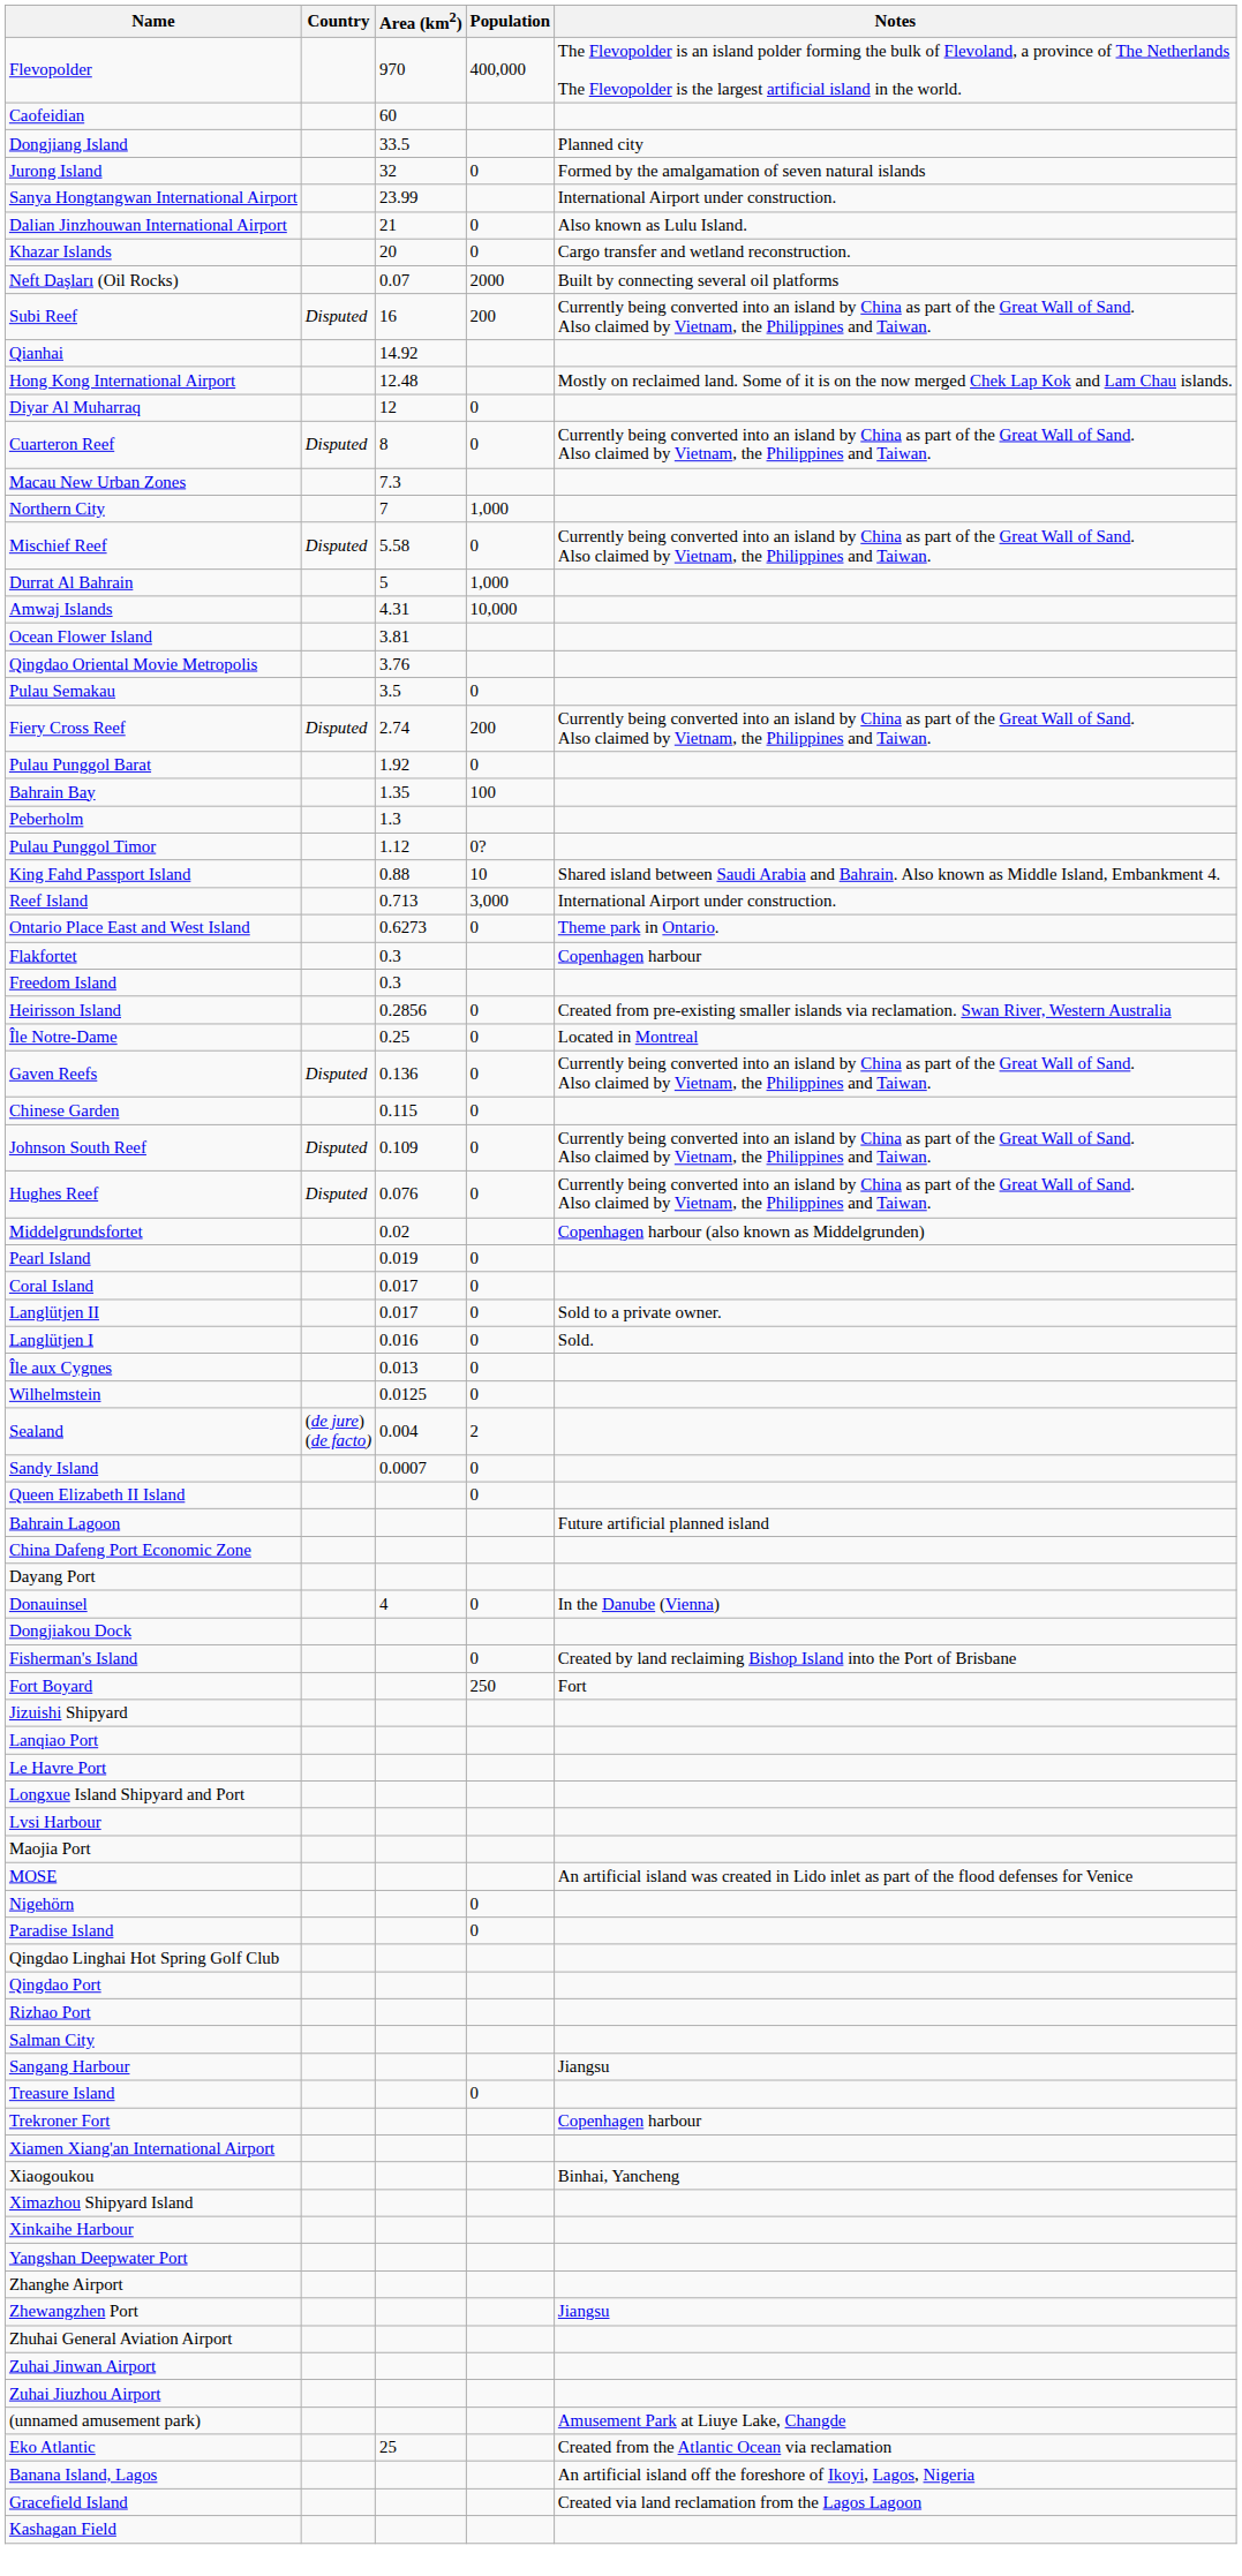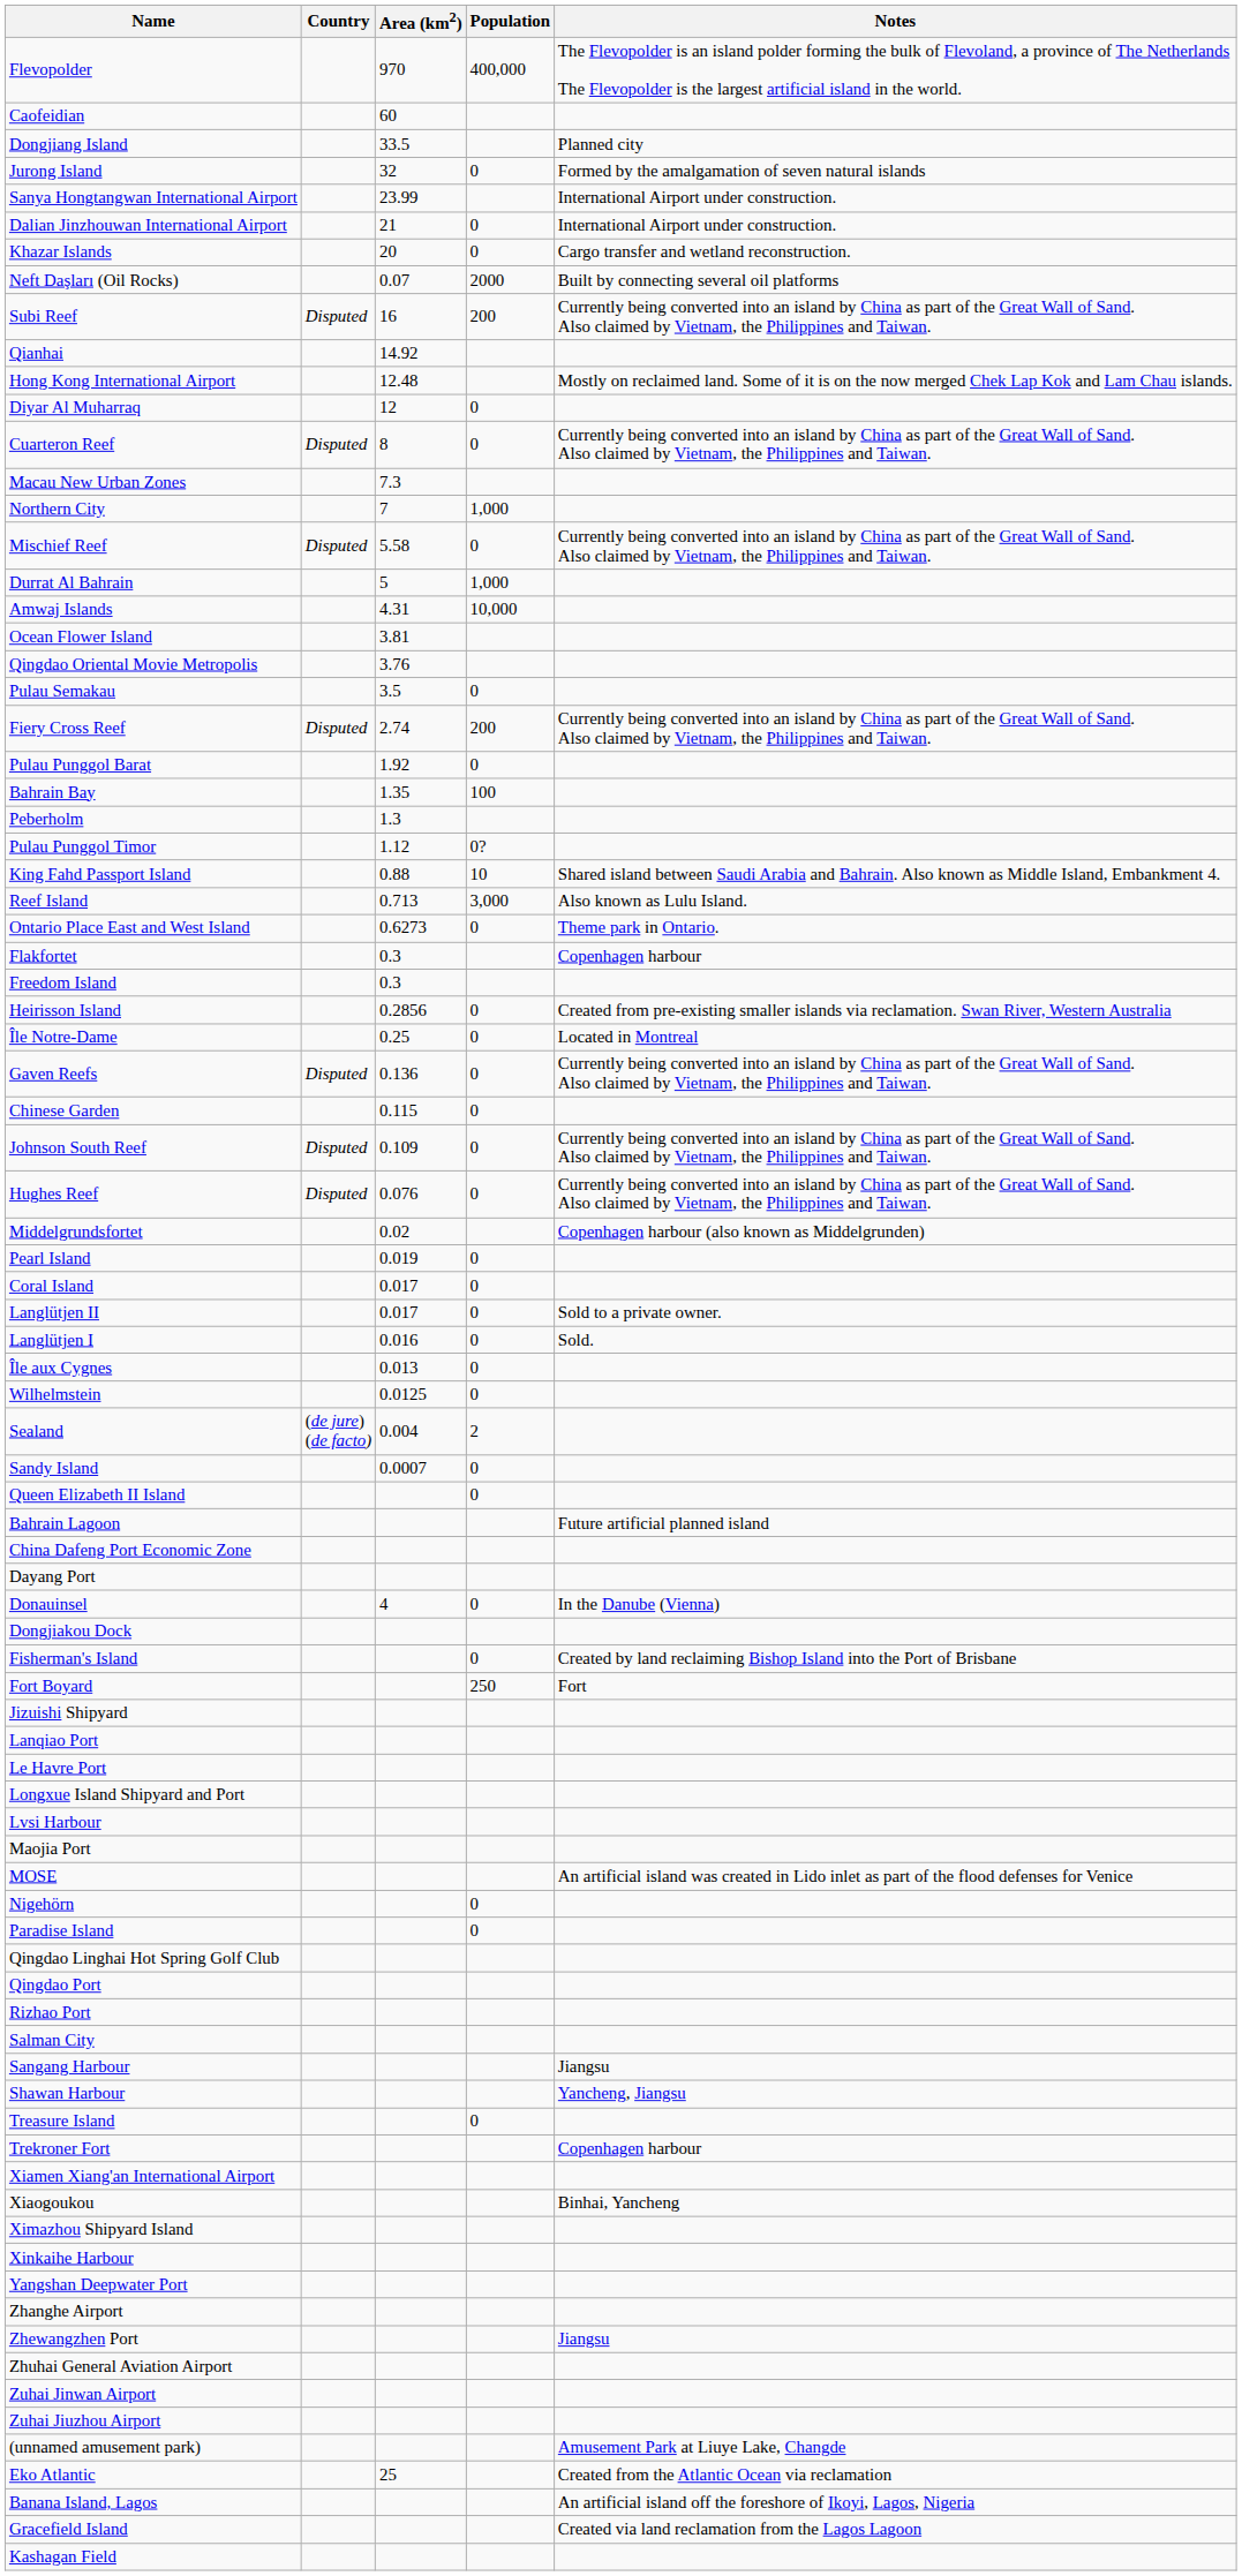Dalian Jinzhouwan International Airport | Notes: Also known as Lulu Island. -> International Airport under construction.
Reef Island | Notes: International Airport under construction. -> Also known as Lulu Island.
+ row: Shawan Harbour | Yancheng, Jiangsu
